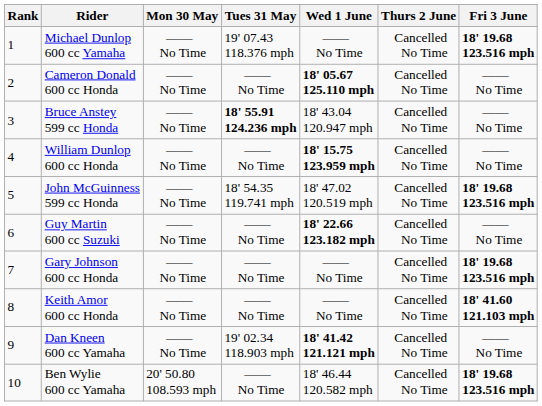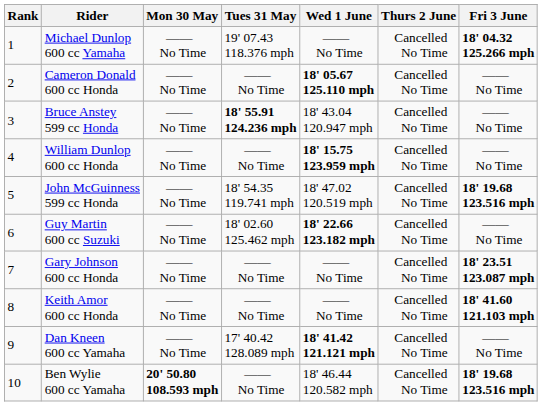Michael Dunlop 600 cc Yamaha | Fri 3 June: 18' 19.68 123.516 mph -> 18' 04.32 125.266 mph
Guy Martin 600 cc Suzuki | Tues 31 May: —— No Time -> 18' 02.60 125.462 mph
Gary Johnson 600 cc Honda | Fri 3 June: 18' 19.68 123.516 mph -> 18' 23.51 123.087 mph
Dan Kneen 600 cc Yamaha | Tues 31 May: 19' 02.34 118.903 mph -> 17' 40.42 128.089 mph
Ben Wylie 600 cc Yamaha | Mon 30 May: normal -> bold
